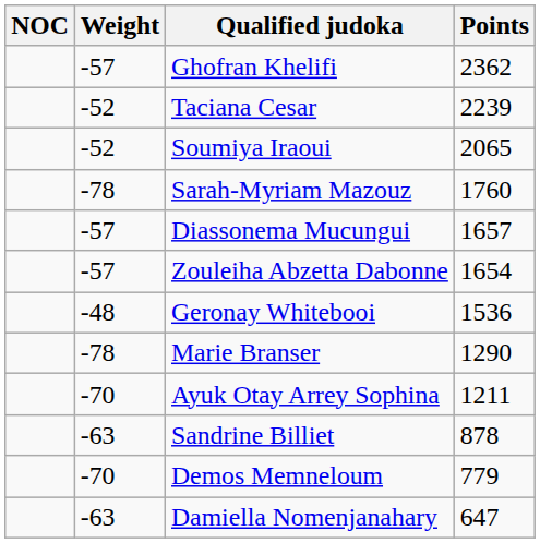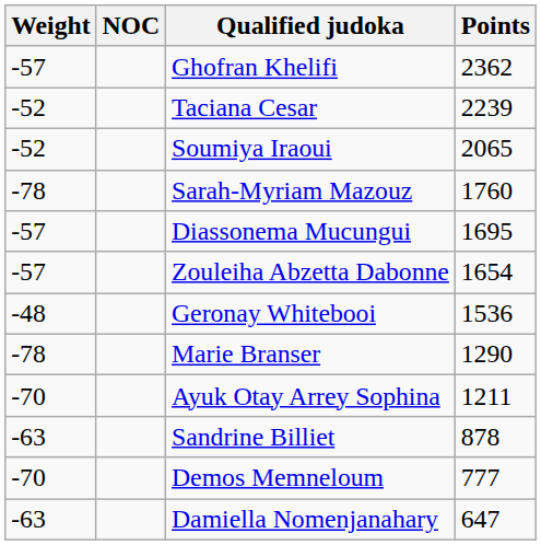columns swapped: Weight <-> NOC
Diassonema Mucungui | Points: 1657 -> 1695
Demos Memneloum | Points: 779 -> 777
